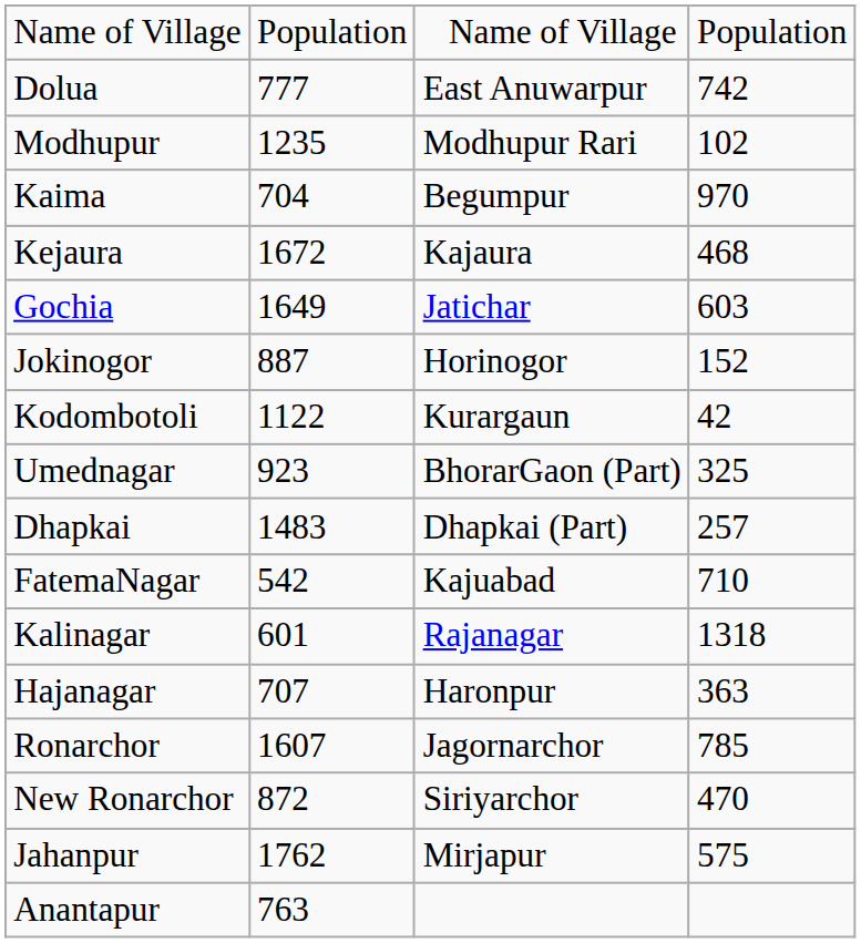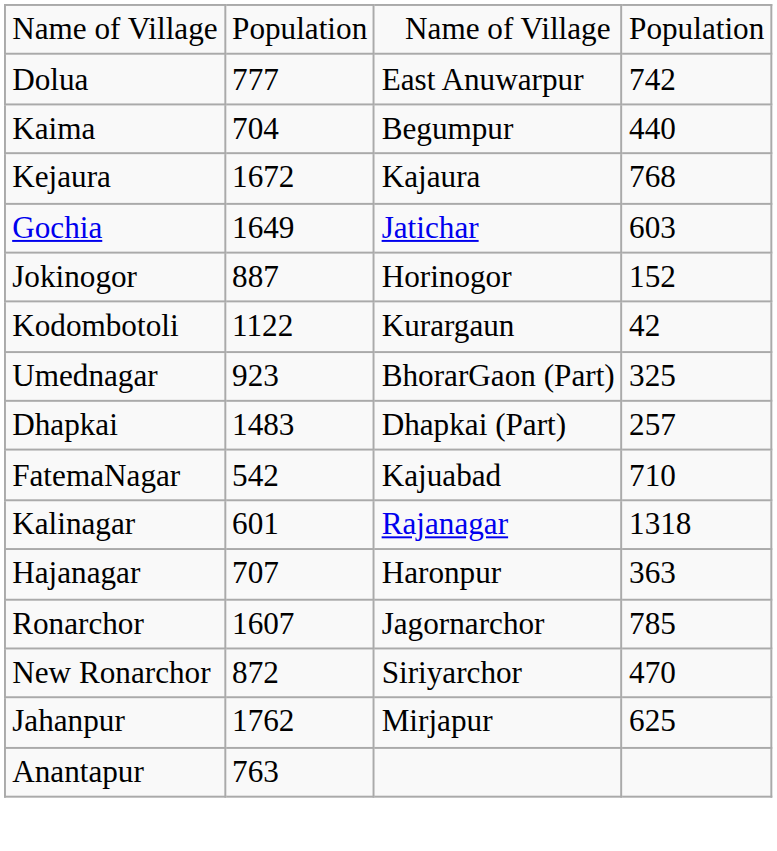- row: Modhupur | 1235 | Modhupur Rari | 102
Kaima | column 4: 970 -> 440
Kejaura | column 4: 468 -> 768
Jahanpur | column 4: 575 -> 625
